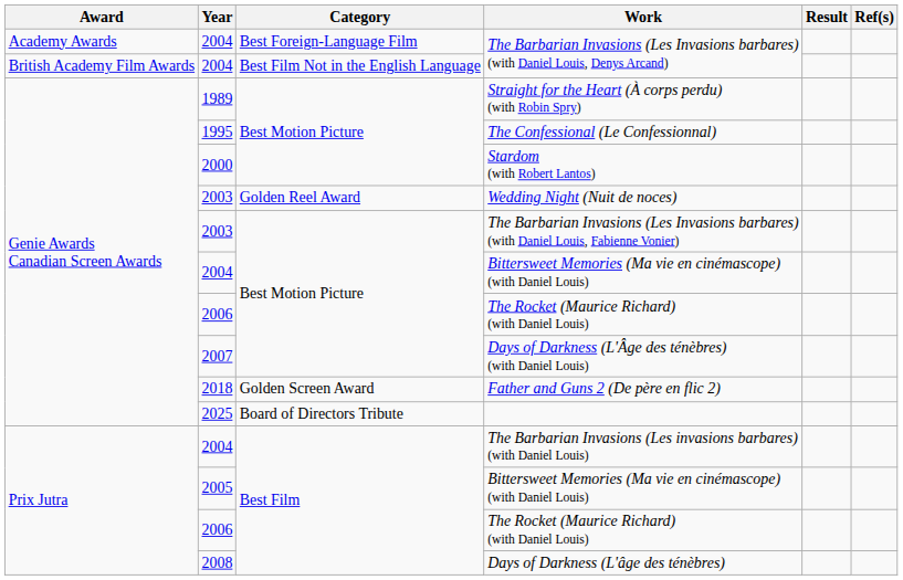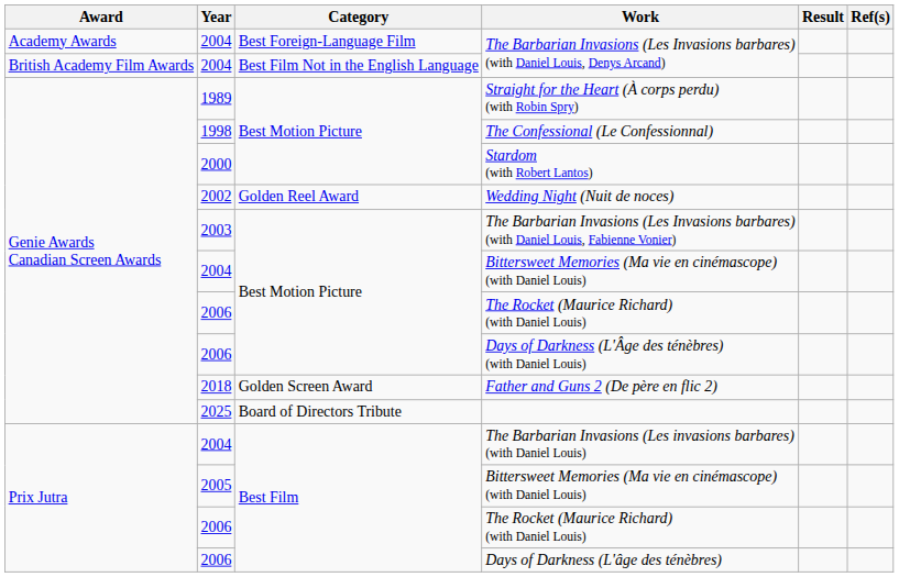The Confessional (Le Confessionnal) | Year: 1995 -> 1998
Wedding Night (Nuit de noces) | Year: 2003 -> 2002
Days of Darkness (L'Âge des ténèbres) (with Daniel Louis) | Year: 2007 -> 2006
Days of Darkness (L'âge des ténèbres) | Year: 2008 -> 2006
